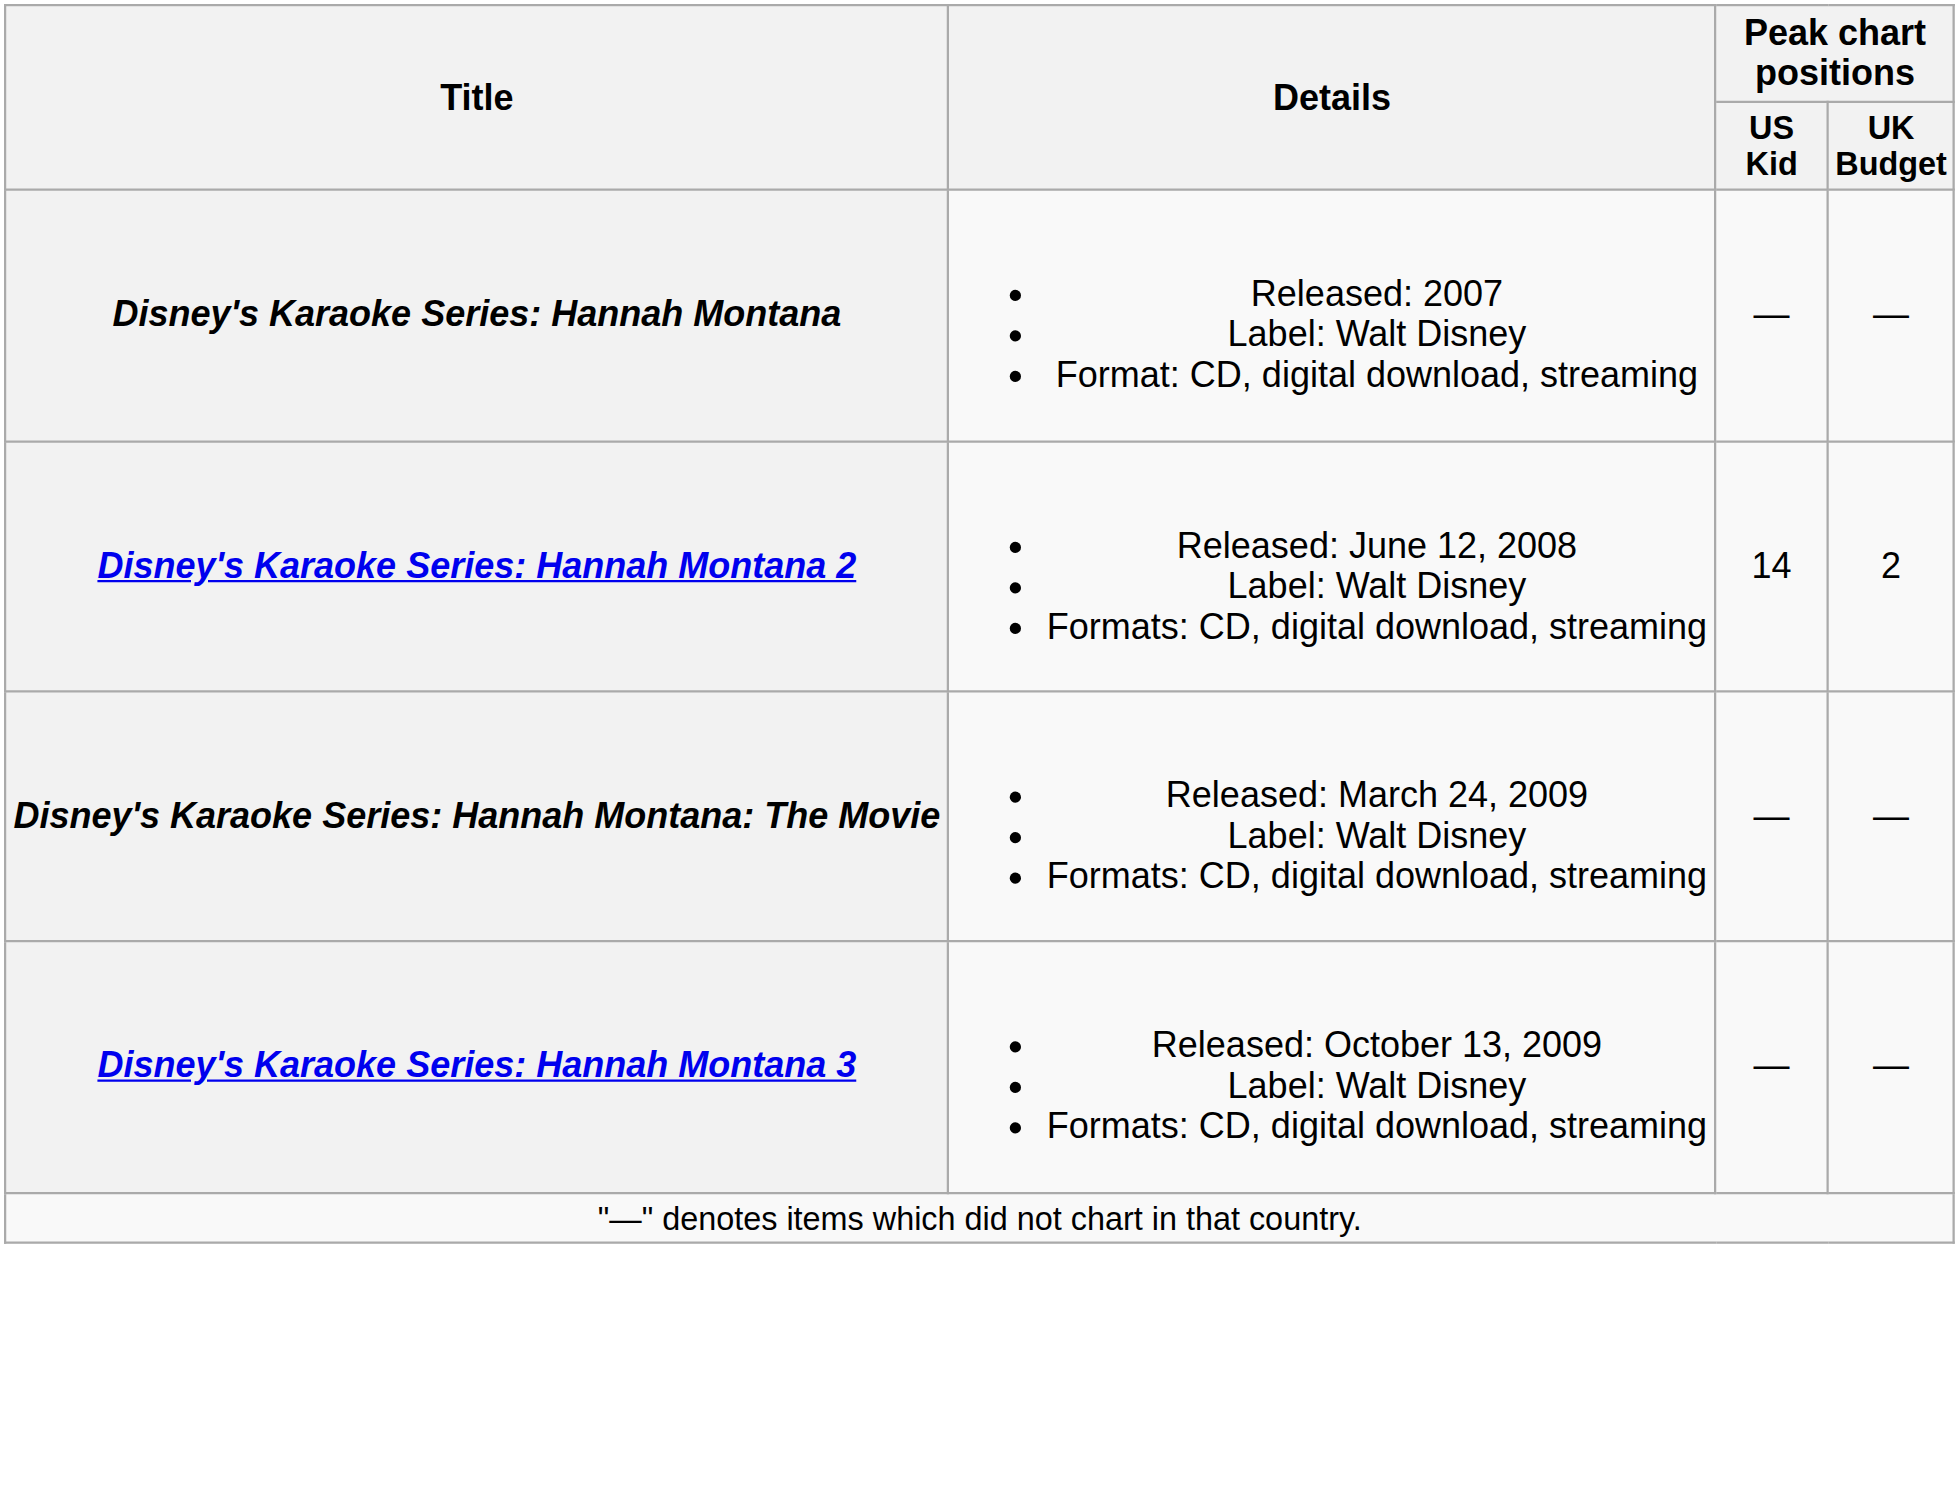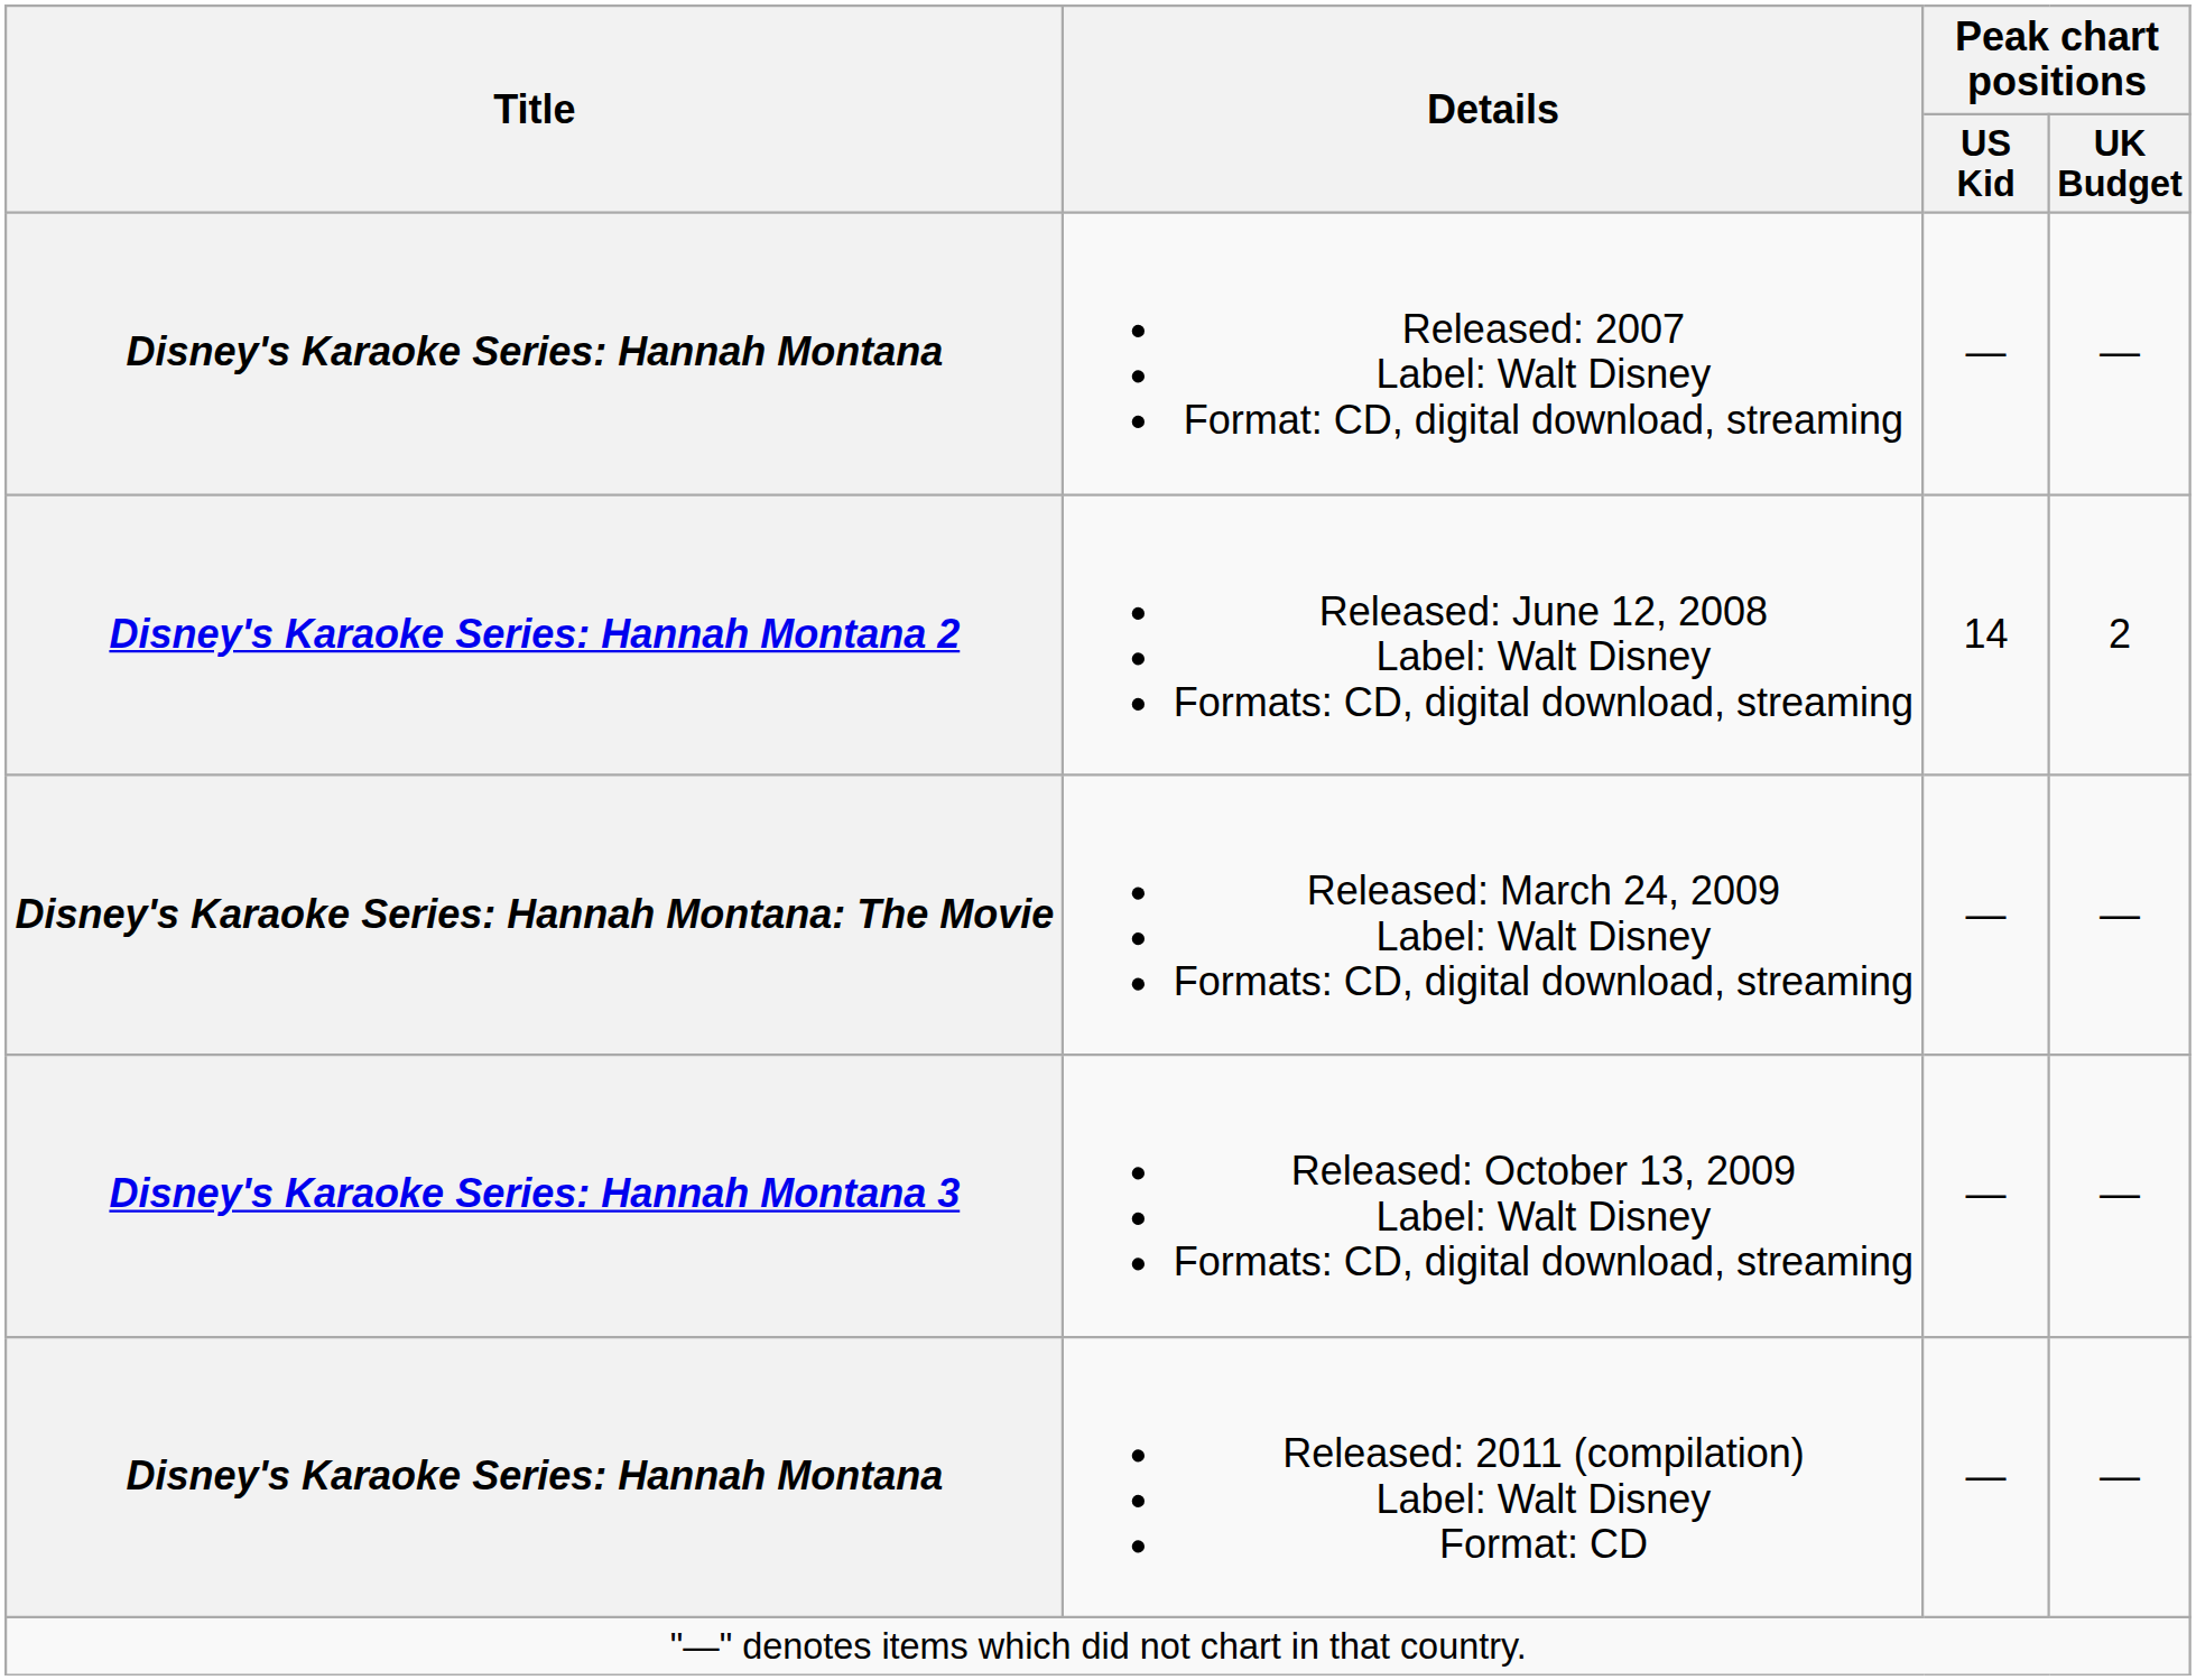+ row: Disney's Karaoke Series: Hannah Montana | Released: 2011 (compilation) Label: Walt Disney Format: CD | — | —
